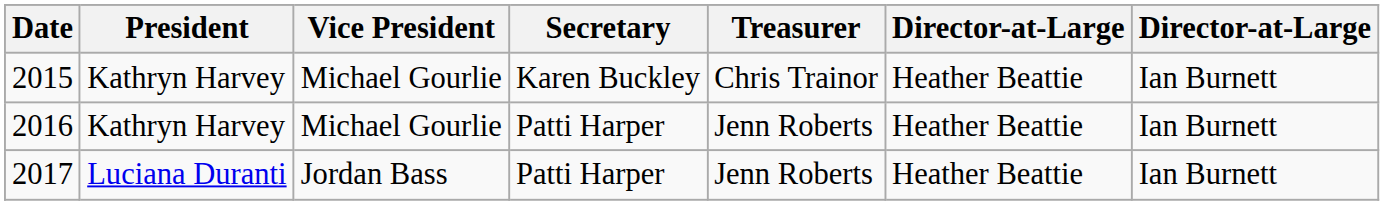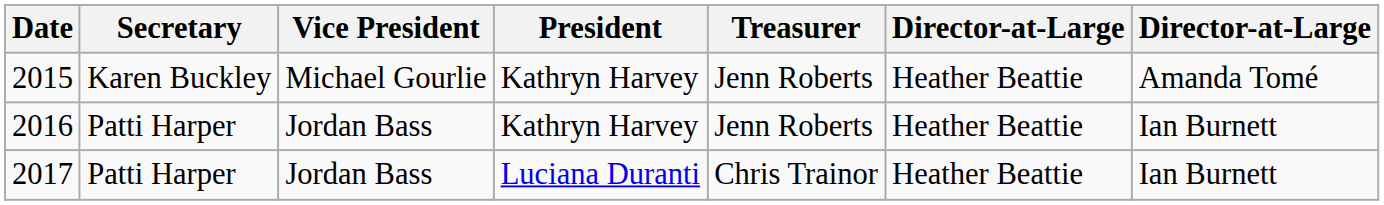columns swapped: President <-> Secretary
2015 | Treasurer: Chris Trainor -> Jenn Roberts
2015 | column 7: Ian Burnett -> Amanda Tomé
2016 | Vice President: Michael Gourlie -> Jordan Bass
2017 | Treasurer: Jenn Roberts -> Chris Trainor
